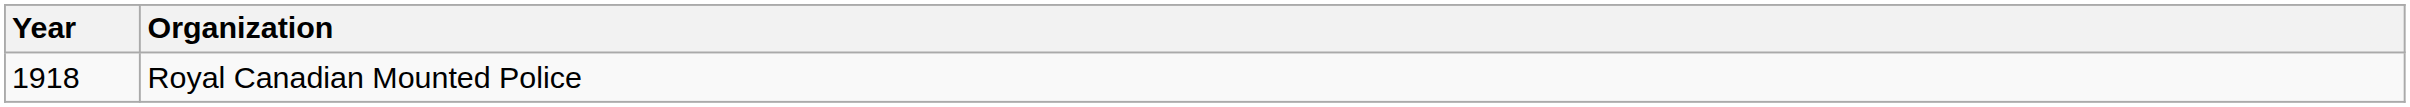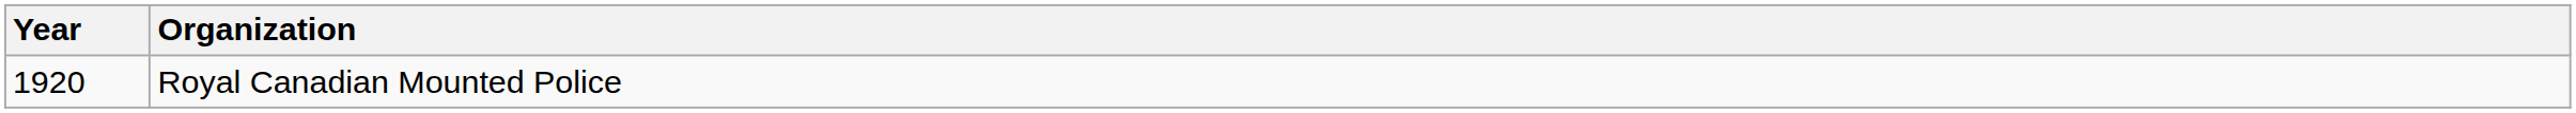Royal Canadian Mounted Police | Year: 1918 -> 1920
